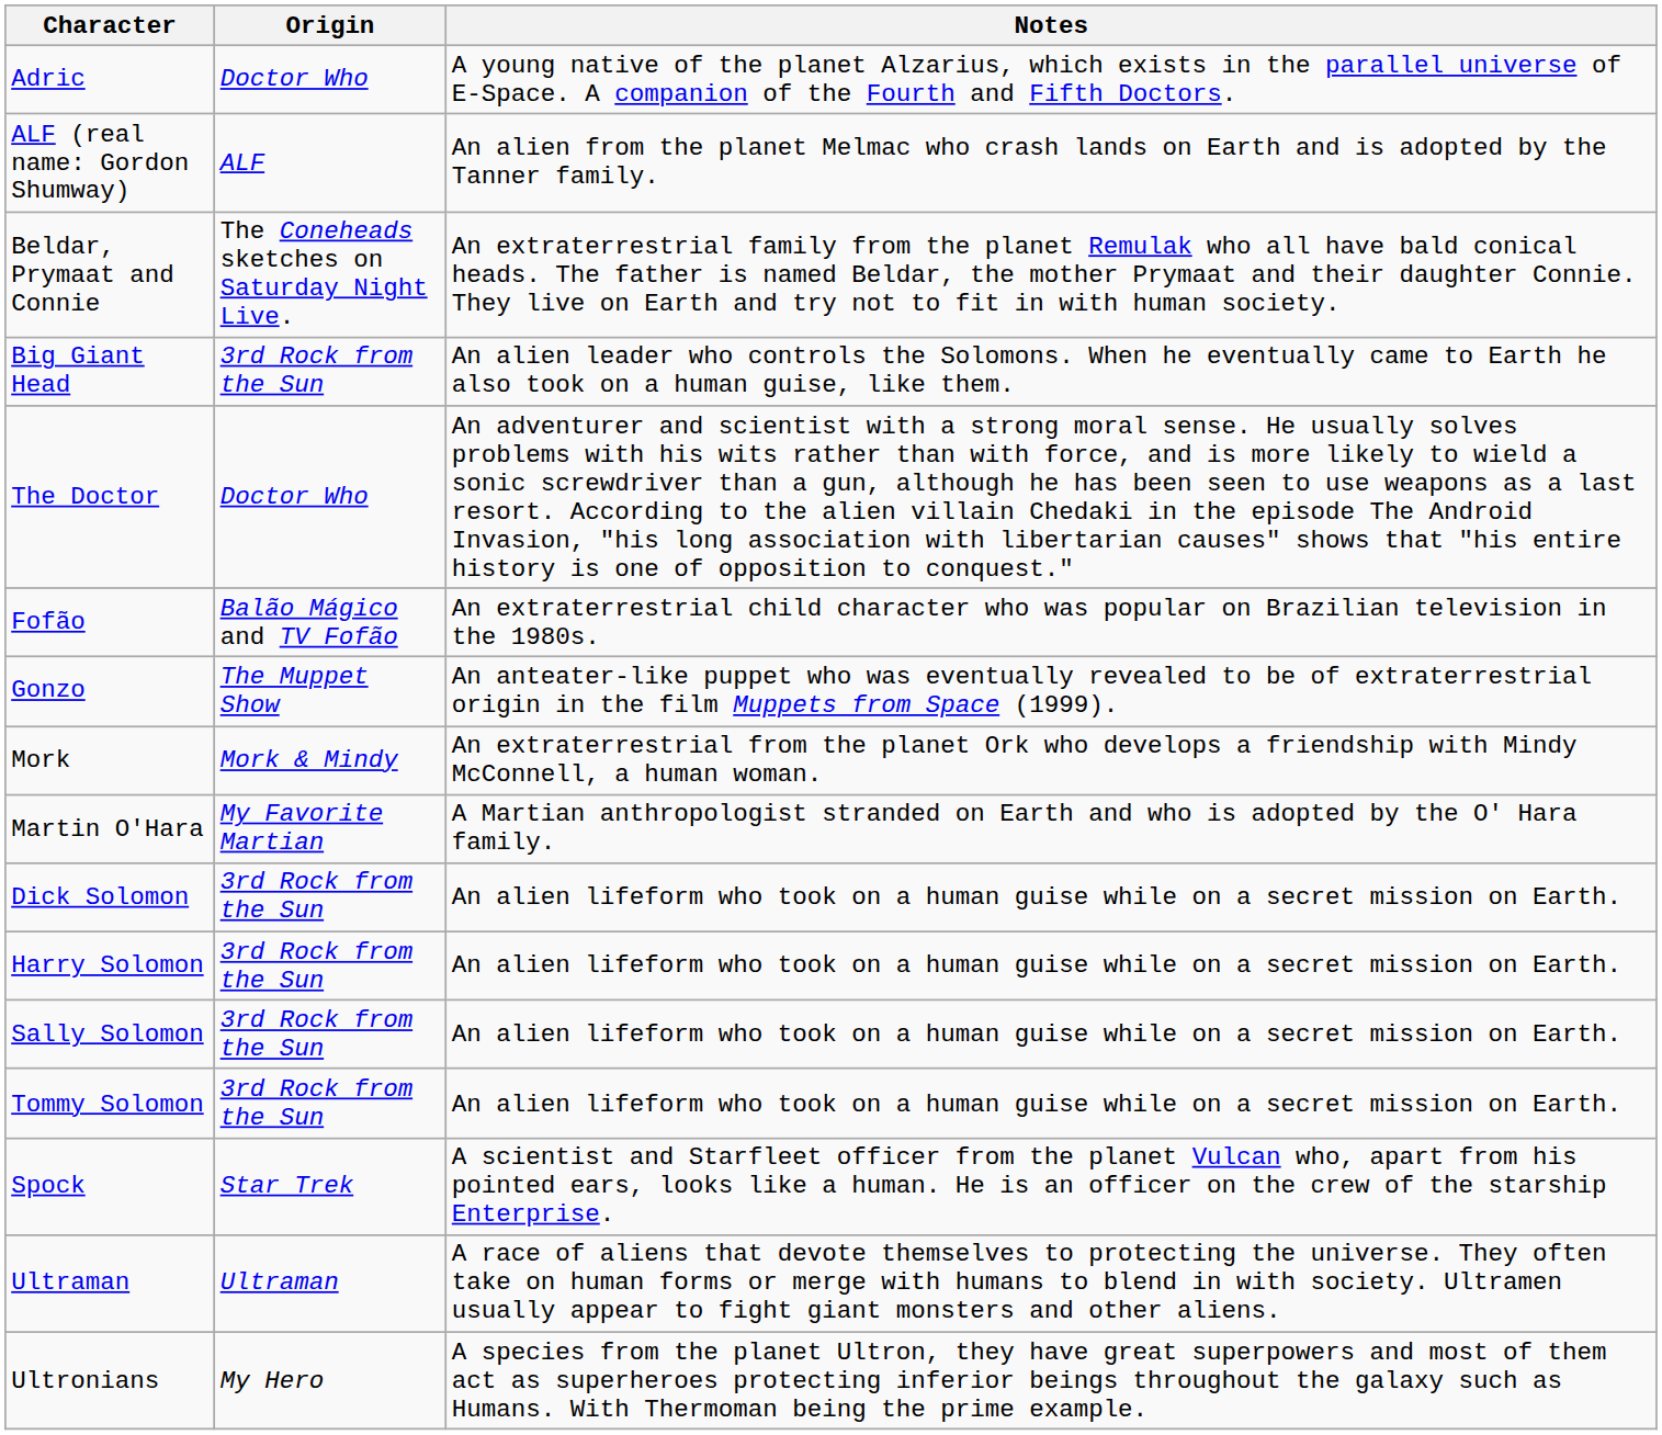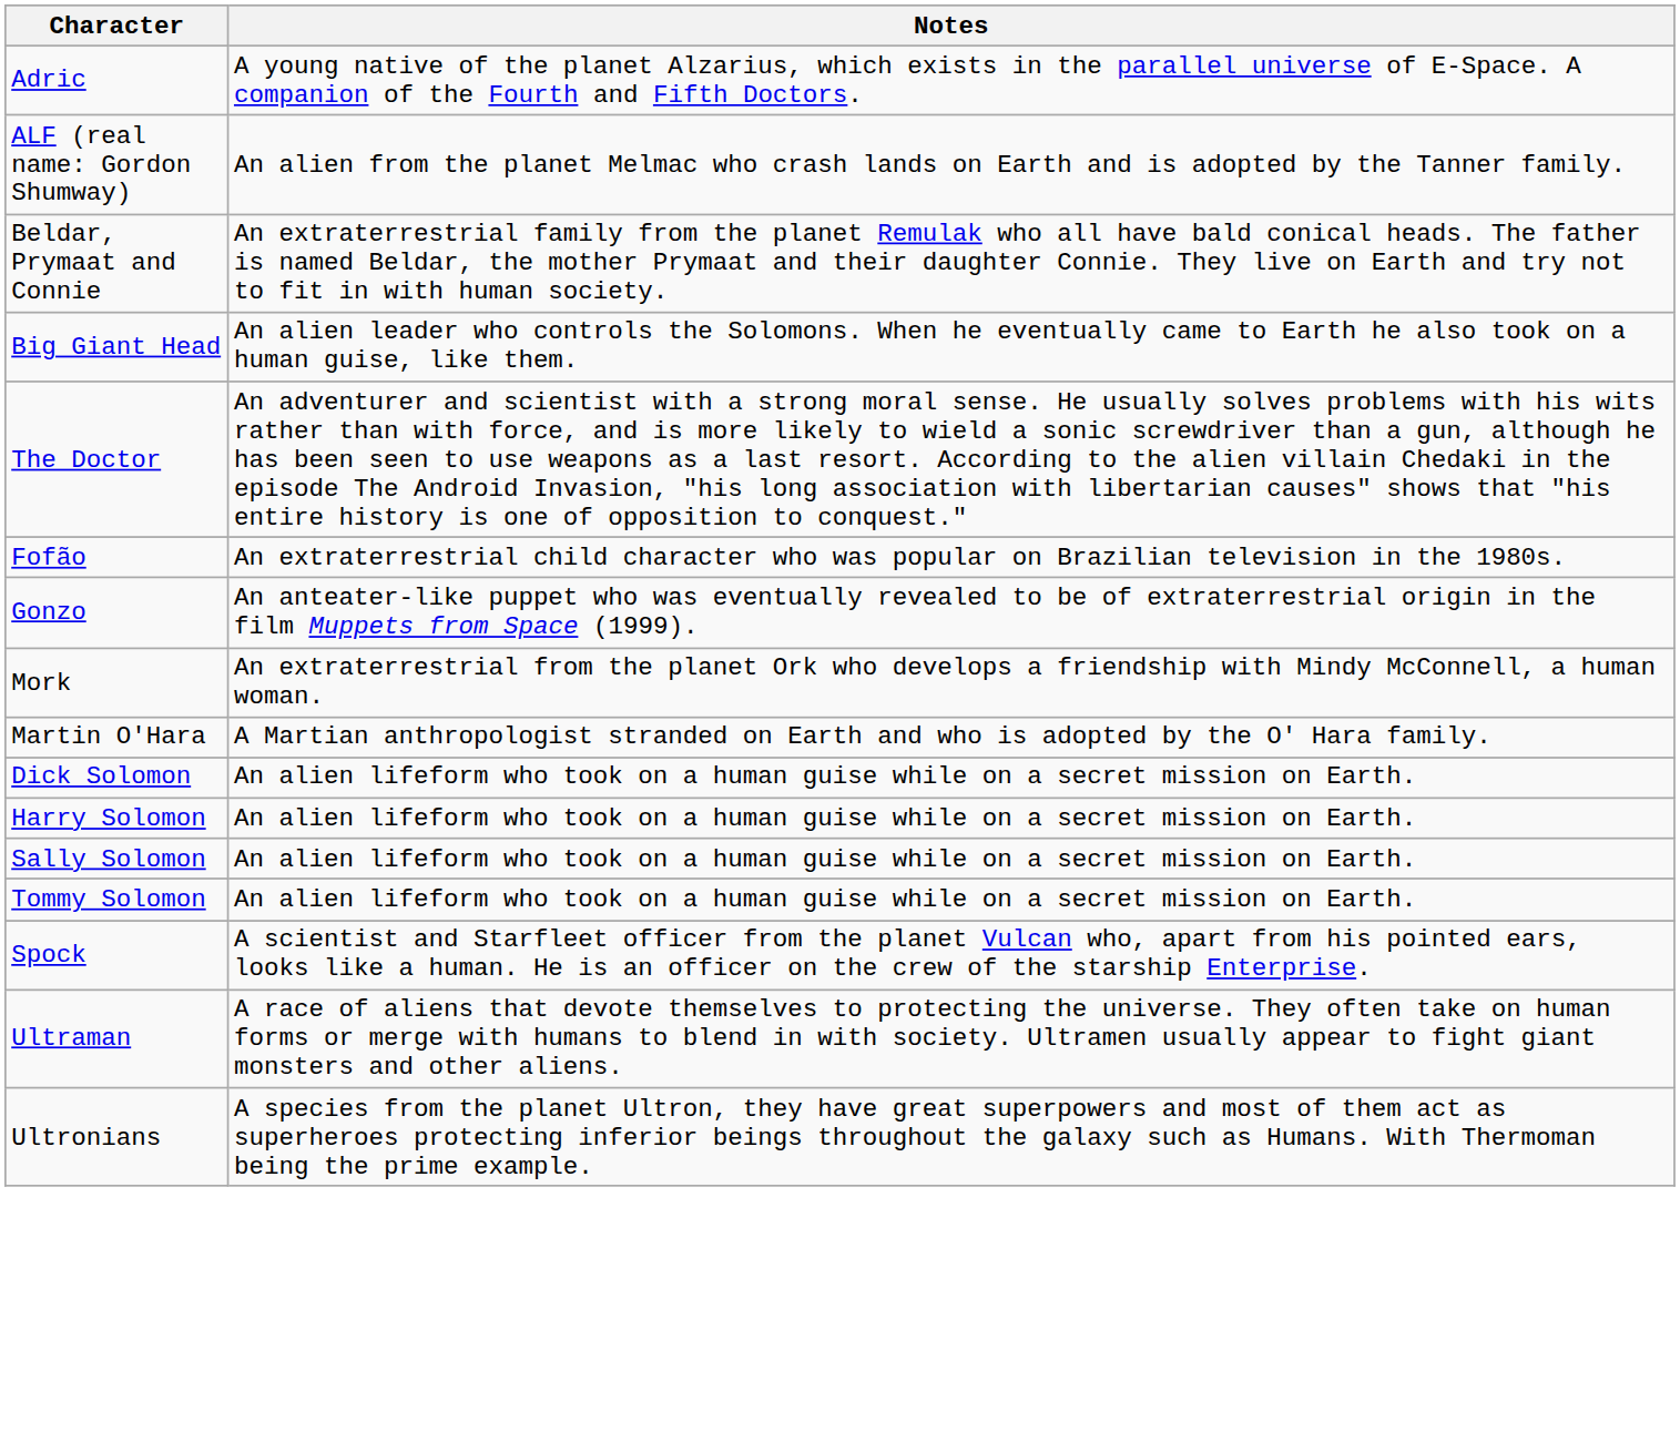- column: Origin | Doctor Who | ALF | The Coneheads sketches on Saturday Night Live. | 3rd Rock from the Sun | Doctor Who | Balão Mágico and TV Fofão | The Muppet Show | Mork & Mindy | My Favorite Martian | 3rd Rock from the Sun | 3rd Rock from the Sun | 3rd Rock from the Sun | 3rd Rock from the Sun | Star Trek | Ultraman | My Hero
